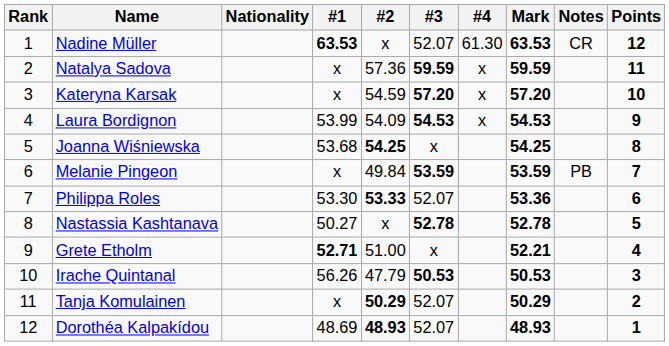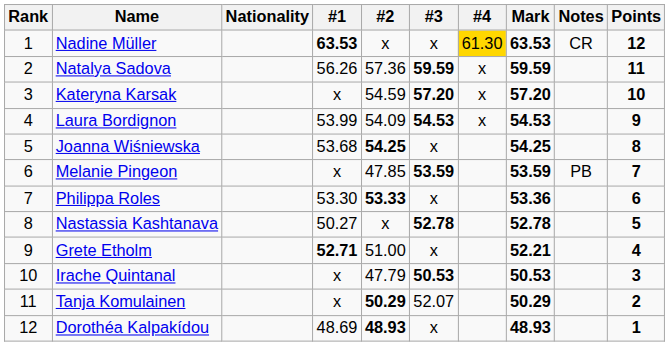Nadine Müller | #3: 52.07 -> x
Nadine Müller | #4: no background -> gold background
Natalya Sadova | #1: x -> 56.26
Melanie Pingeon | #2: 49.84 -> 47.85
Philippa Roles | #3: 52.07 -> x
Irache Quintanal | #1: 56.26 -> x
Dorothéa Kalpakídou | #3: 52.07 -> x
